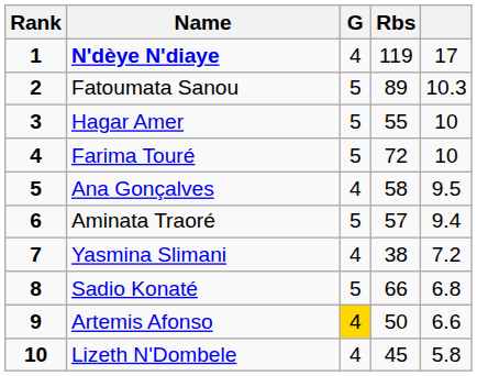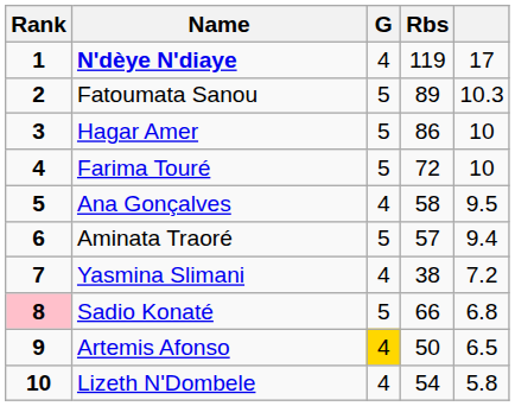Hagar Amer | Rbs: 55 -> 86
Sadio Konaté | Rank: no background -> pink background
Artemis Afonso | column 5: 6.6 -> 6.5
Lizeth N'Dombele | Rbs: 45 -> 54
